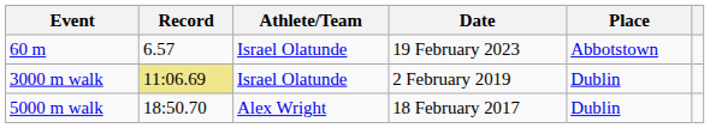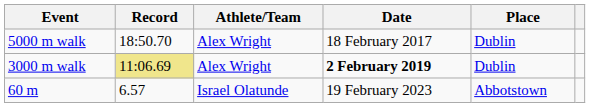rows swapped: 60 m <-> 5000 m walk
3000 m walk | Athlete/Team: Israel Olatunde -> Alex Wright
3000 m walk | Date: normal -> bold
